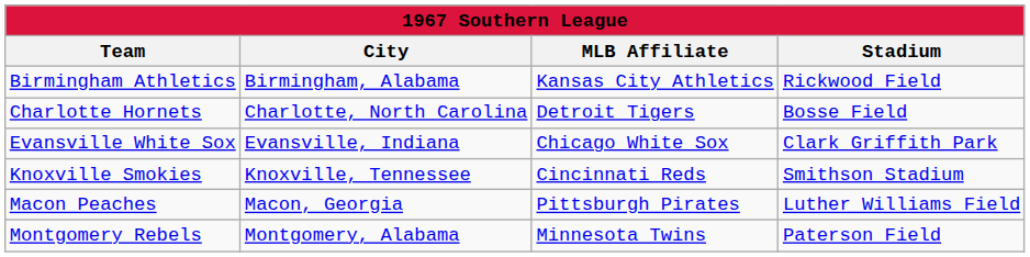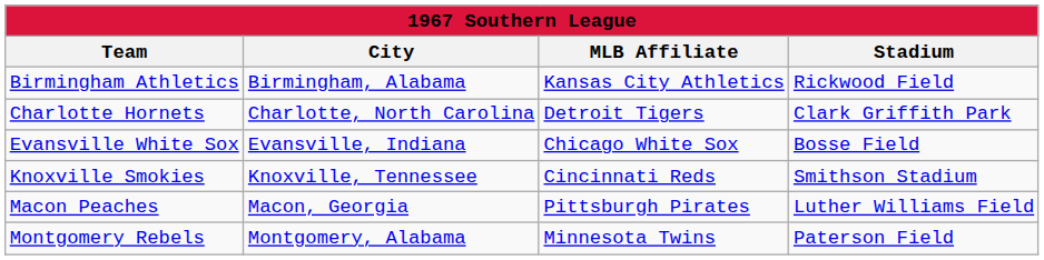Charlotte Hornets | Stadium: Bosse Field -> Clark Griffith Park
Evansville White Sox | Stadium: Clark Griffith Park -> Bosse Field
